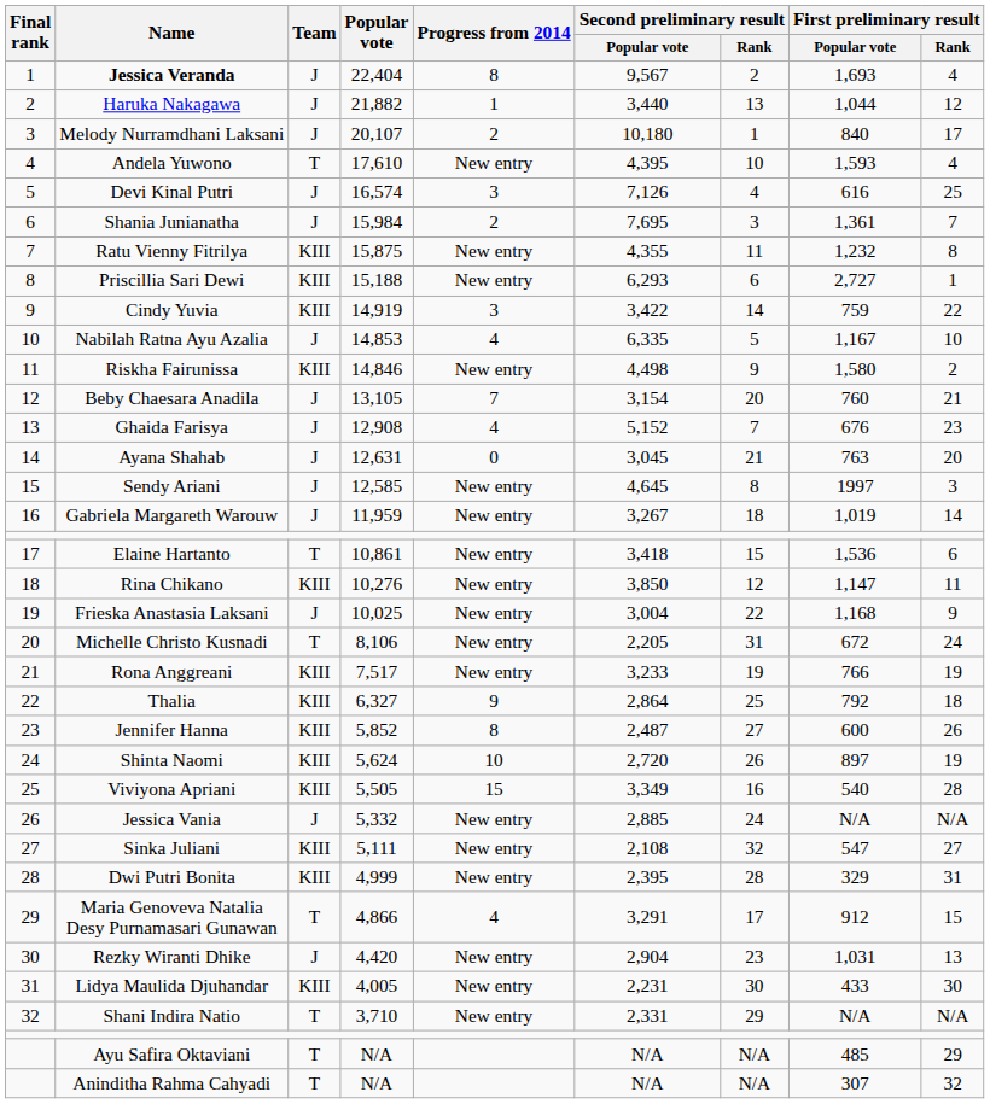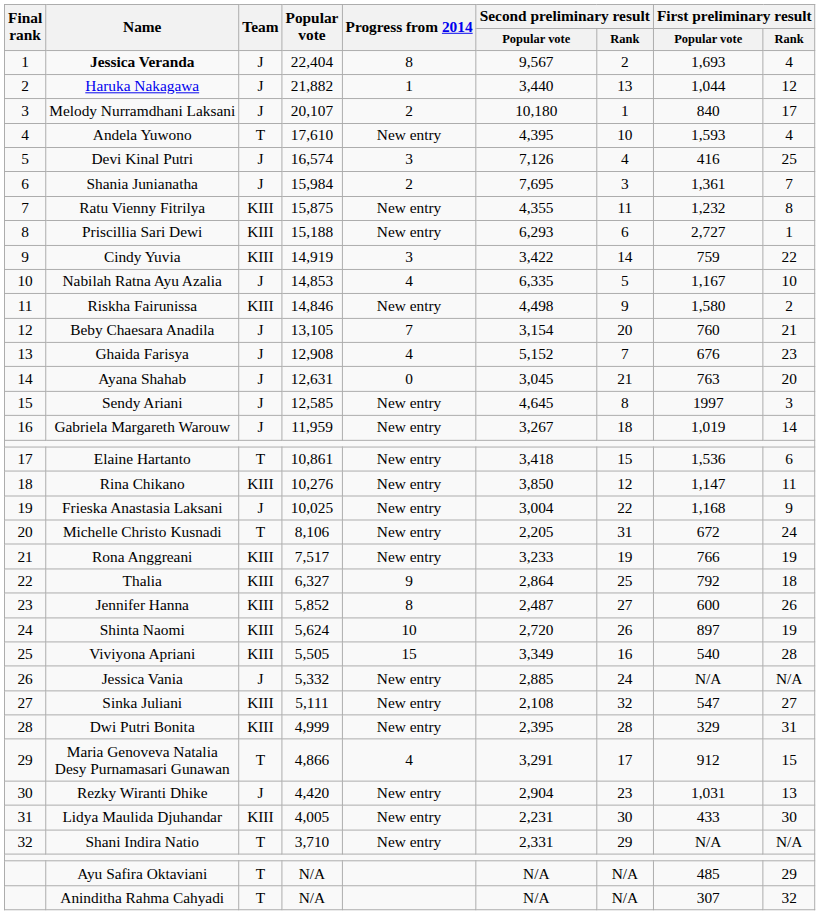Devi Kinal Putri | First preliminary result / Popular vote: 616 -> 416
